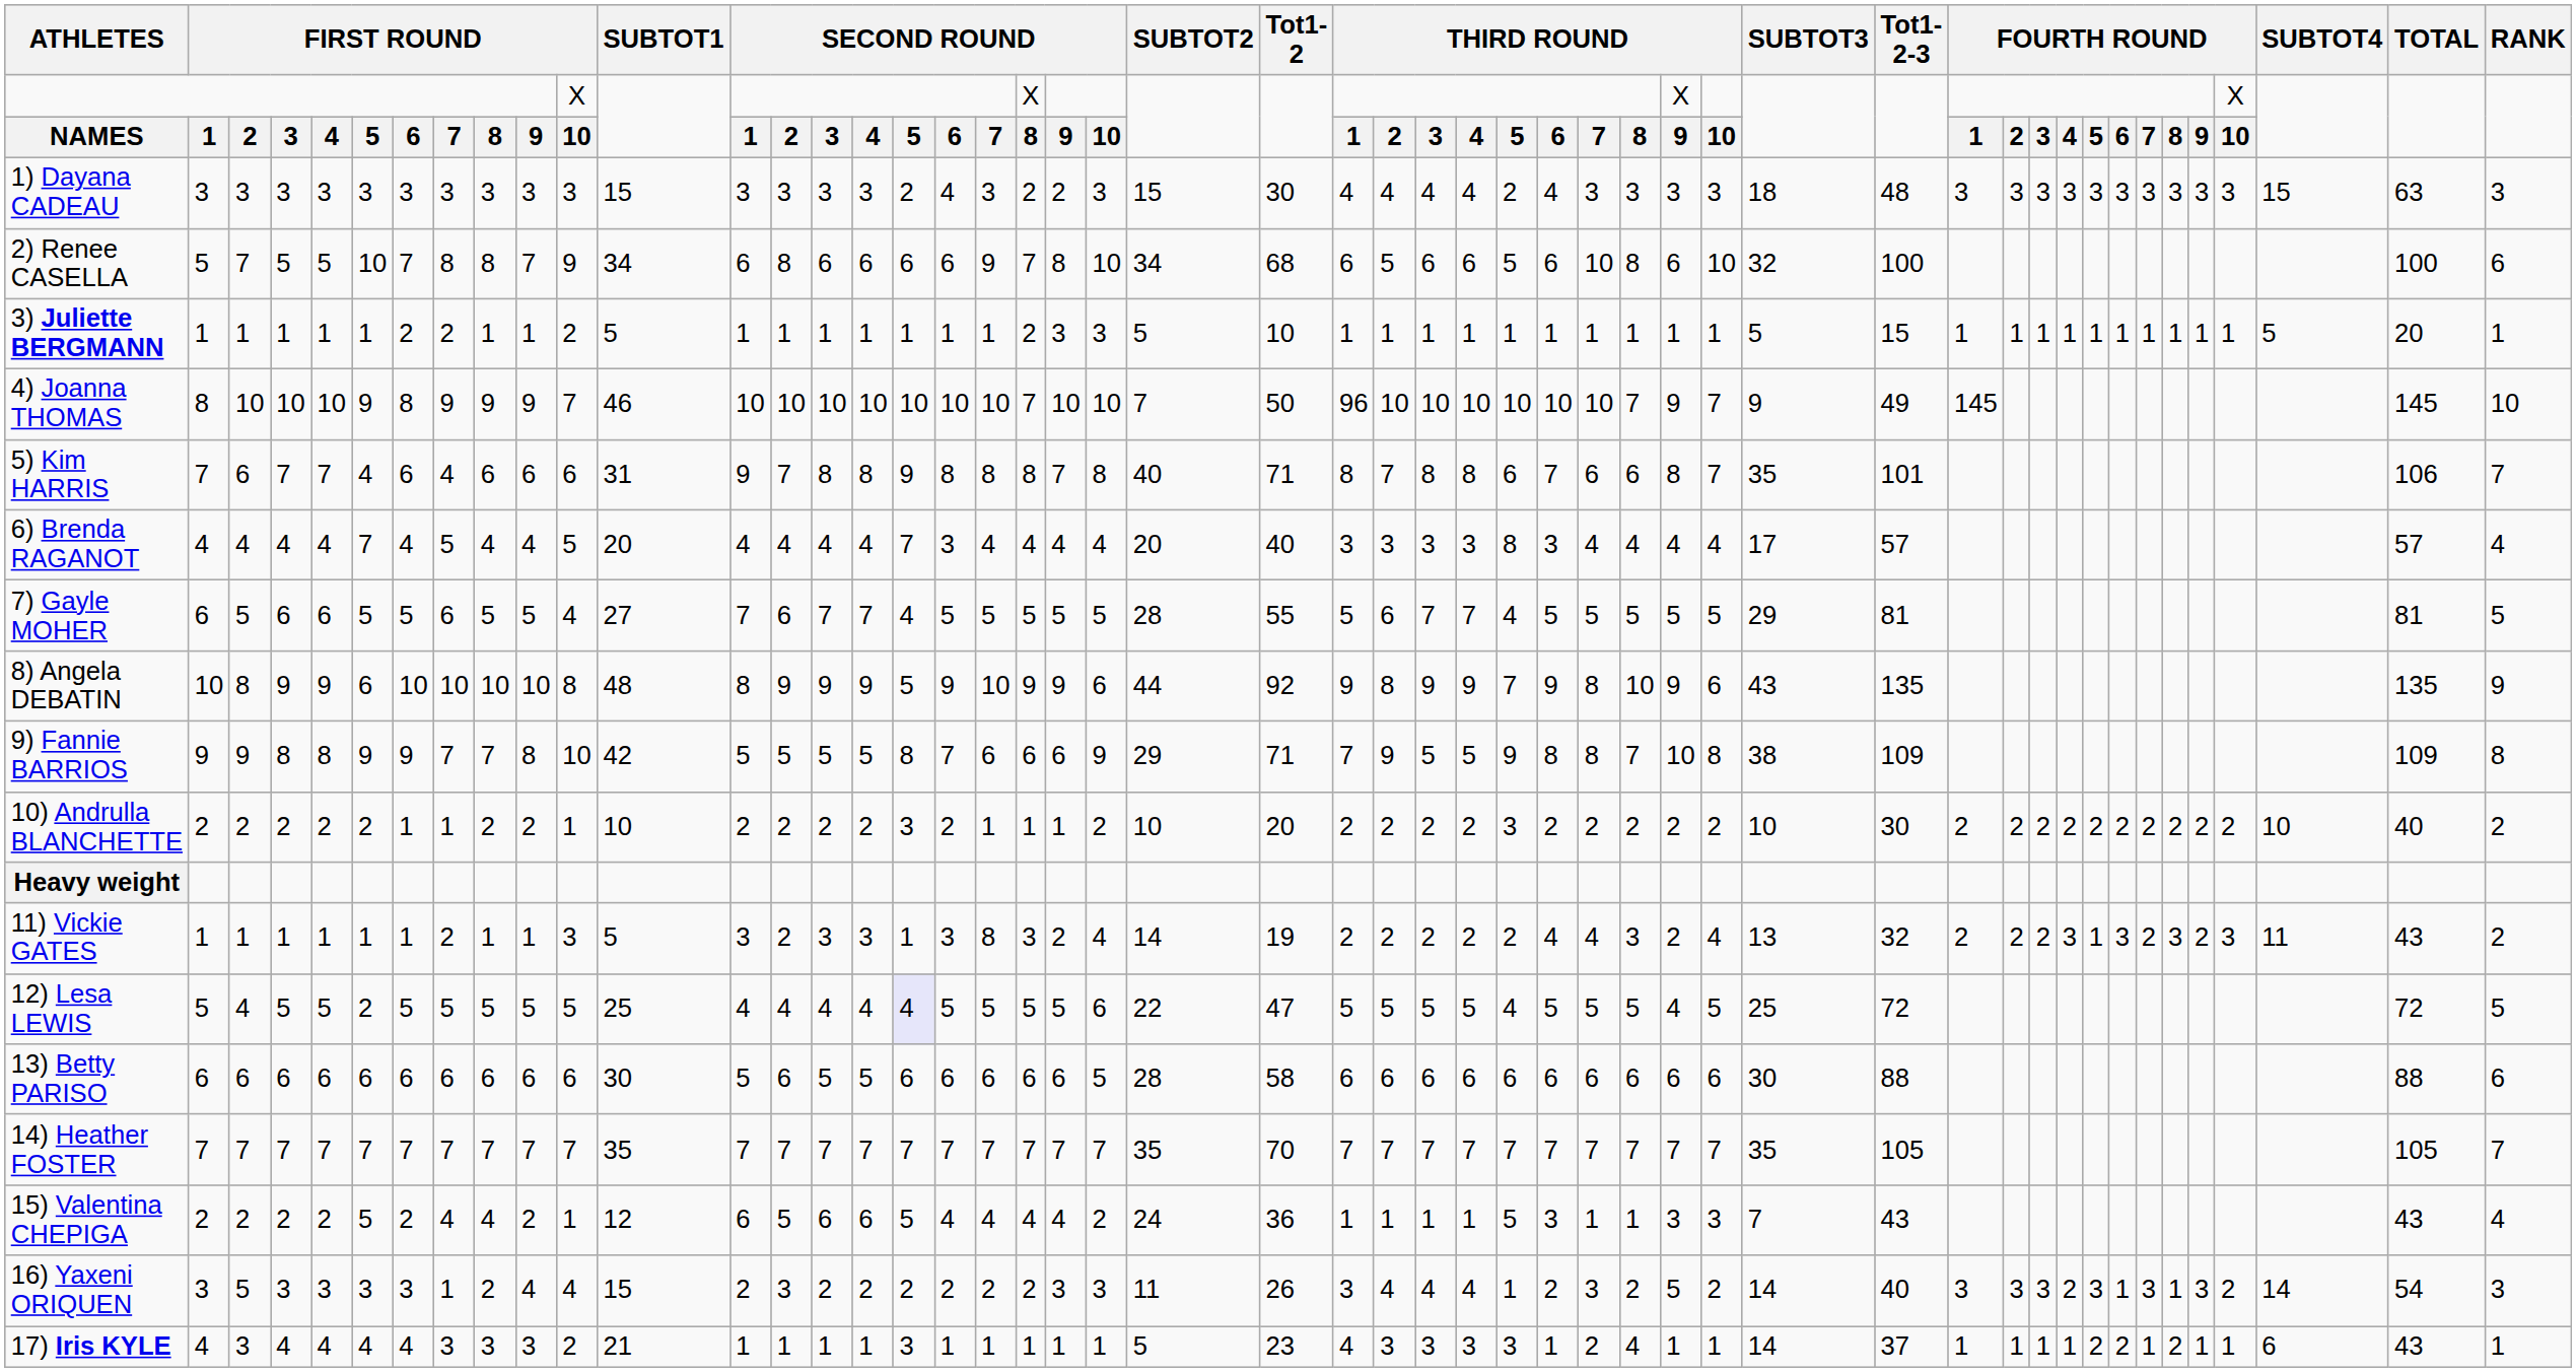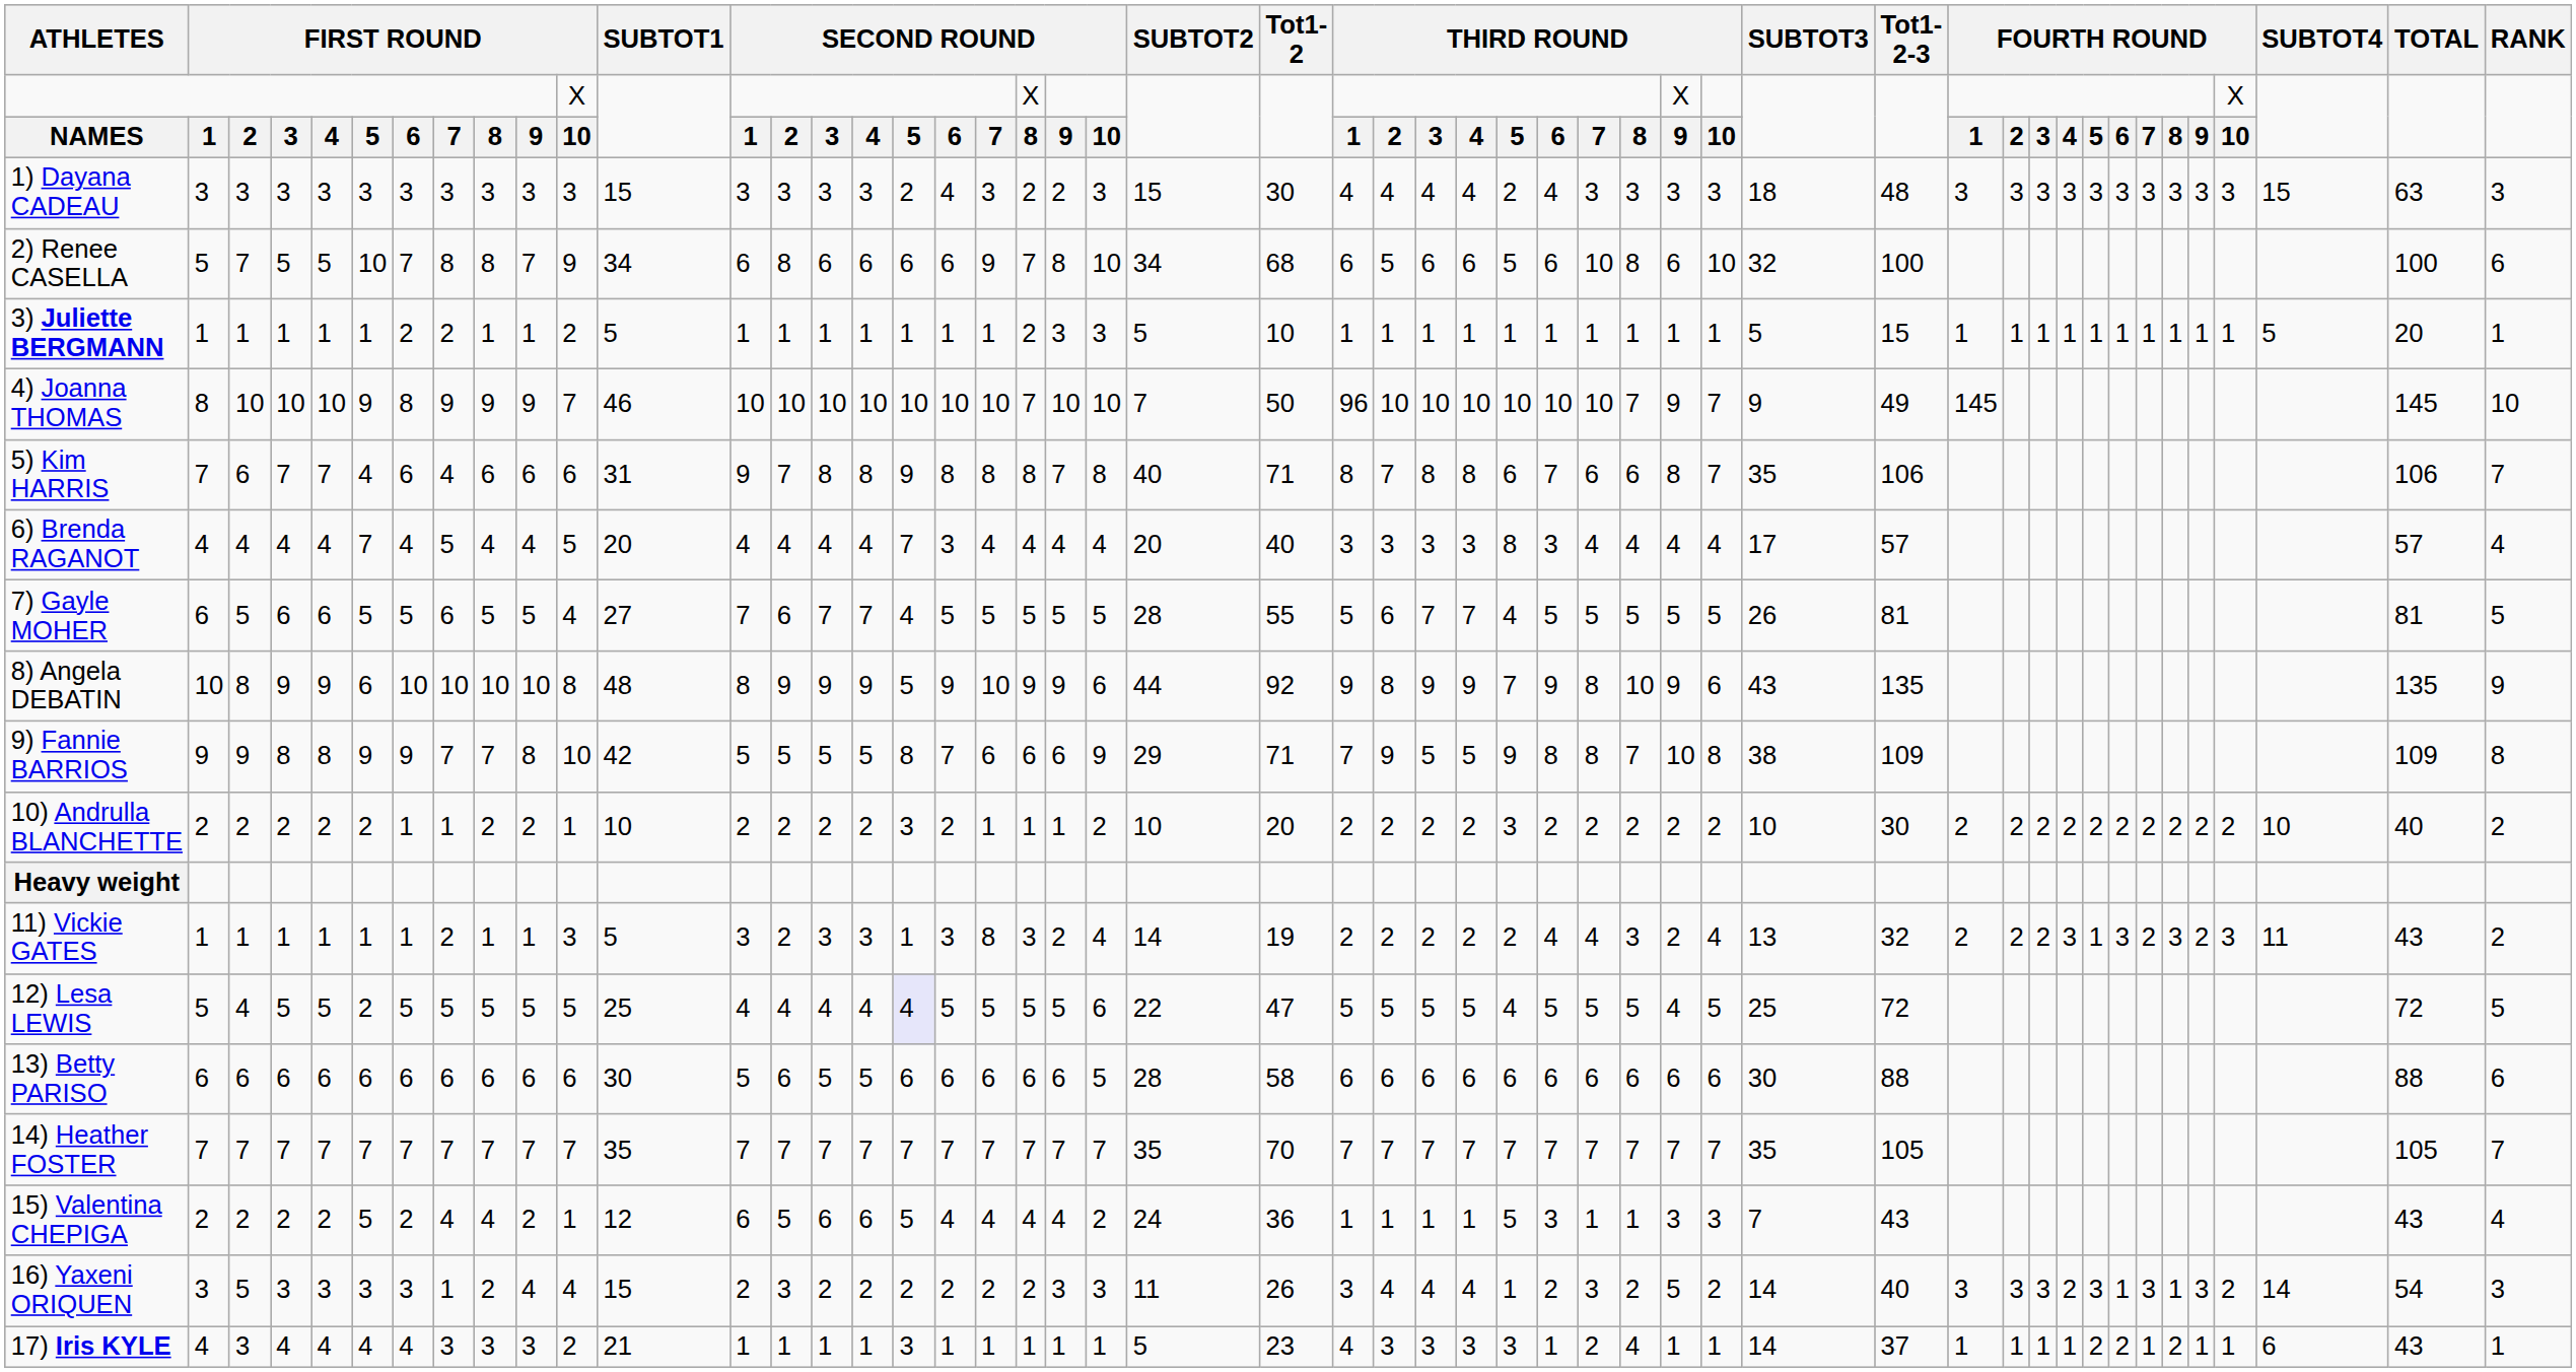5) Kim HARRIS | Tot1-2-3: 101 -> 106
7) Gayle MOHER | SUBTOT3: 29 -> 26
